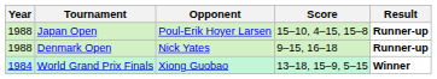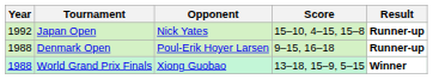Japan Open | Year: 1988 -> 1992
Japan Open | Opponent: Poul-Erik Hoyer Larsen -> Nick Yates
Denmark Open | Opponent: Nick Yates -> Poul-Erik Hoyer Larsen
World Grand Prix Finals | Year: 1984 -> 1988
